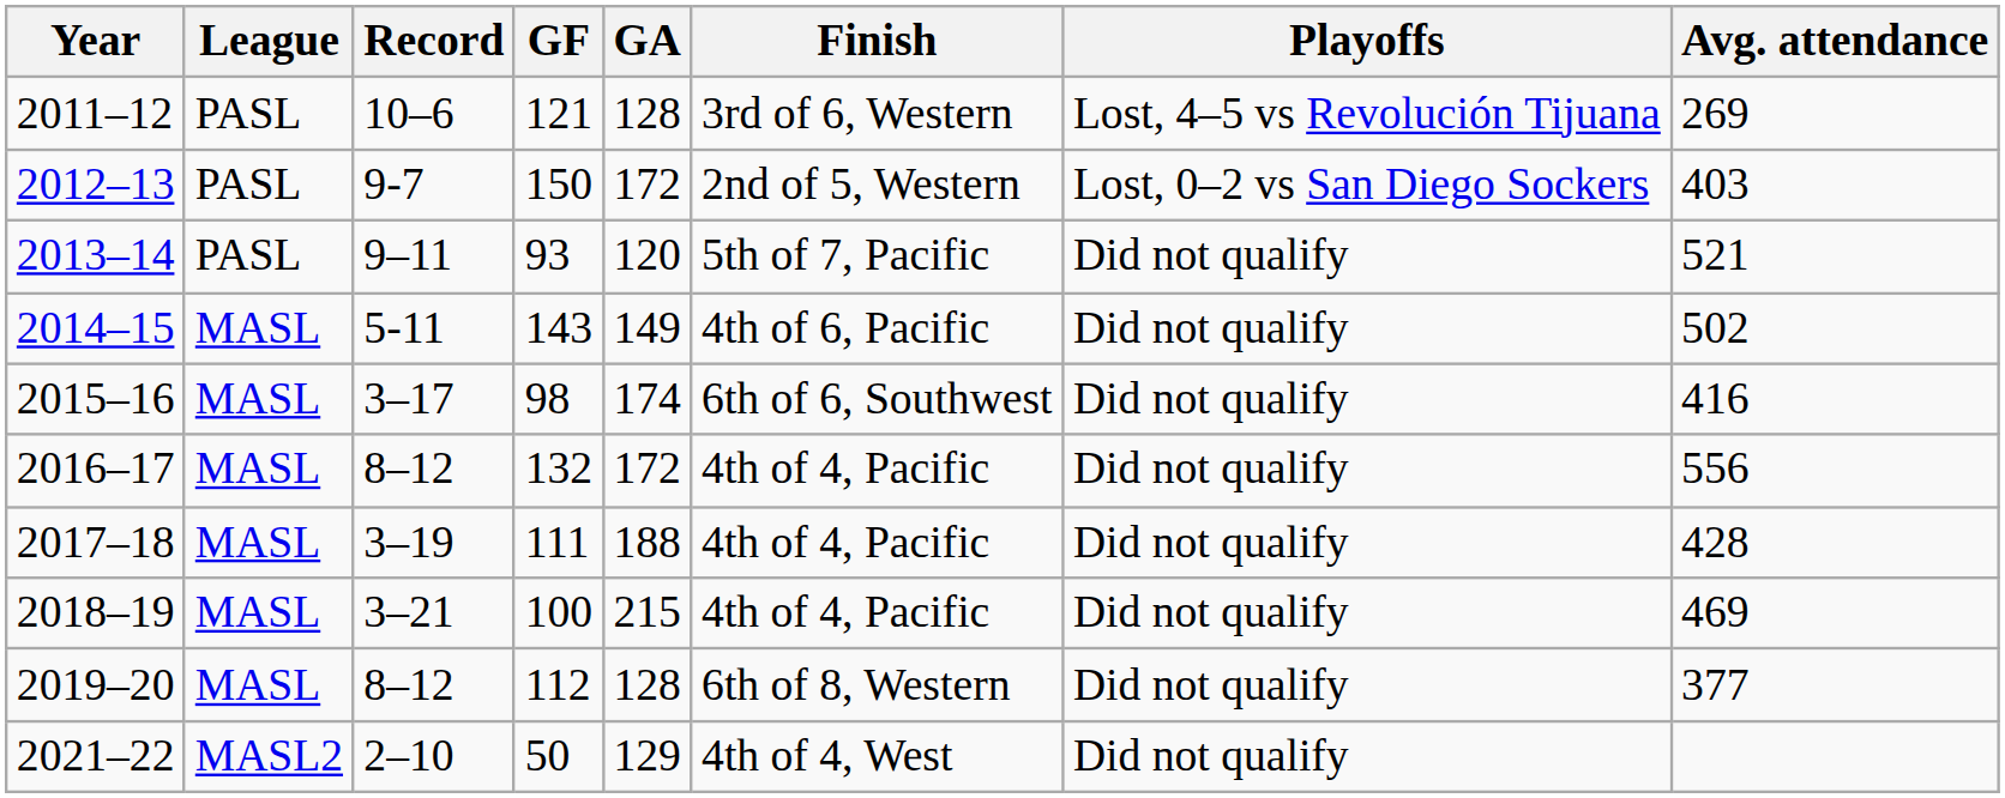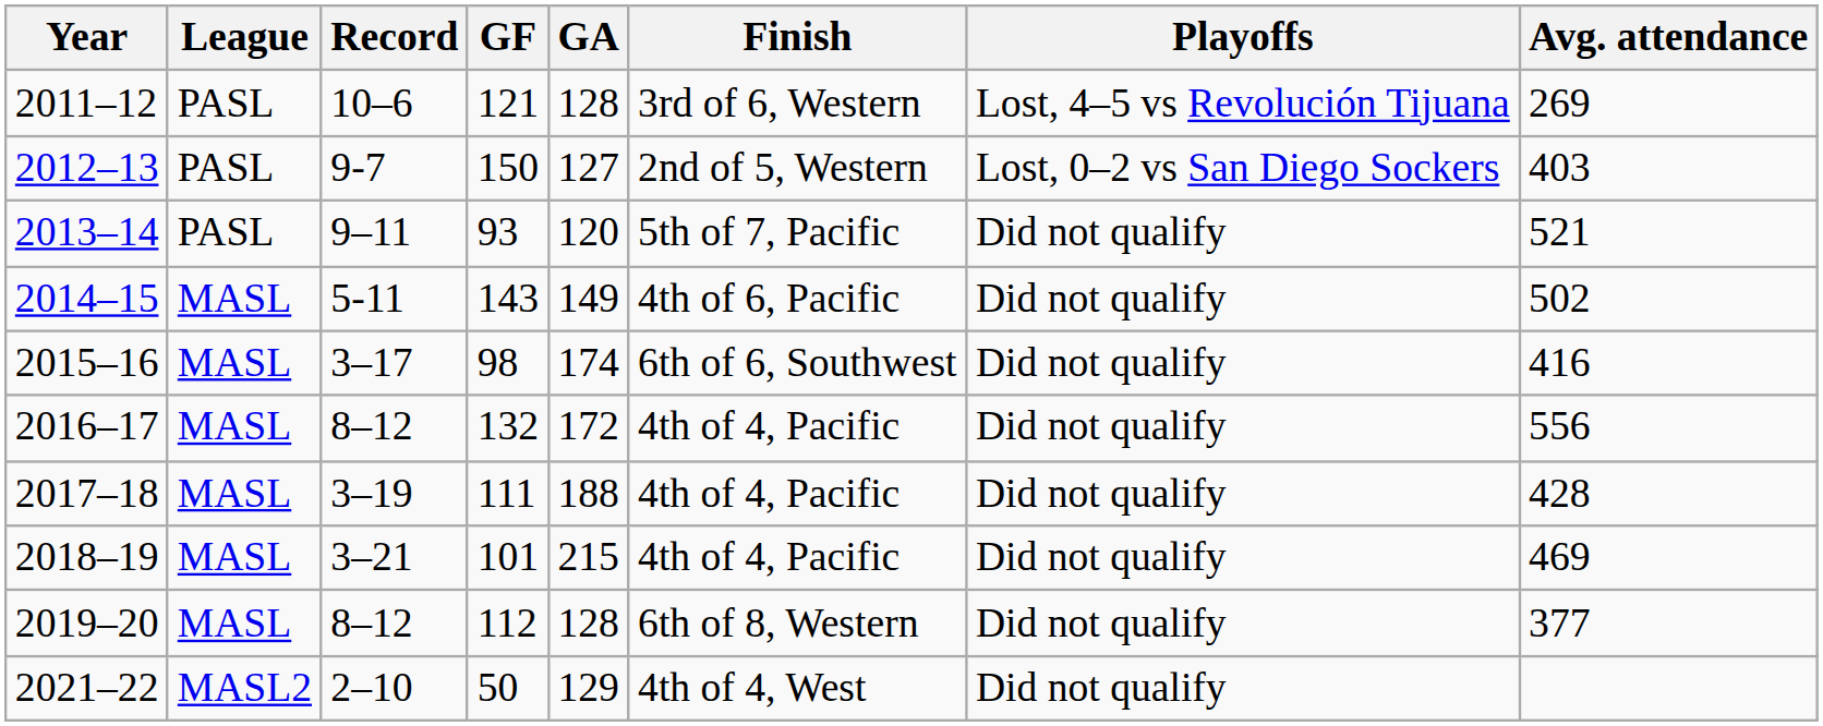2012–13 | GA: 172 -> 127
2018–19 | GF: 100 -> 101
